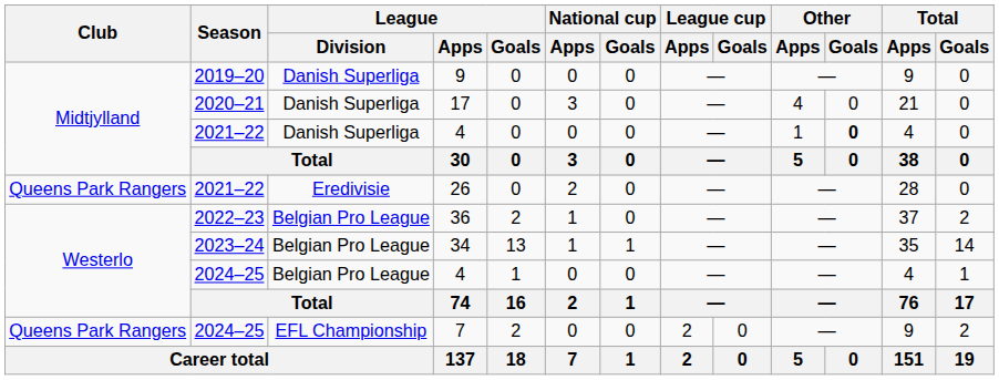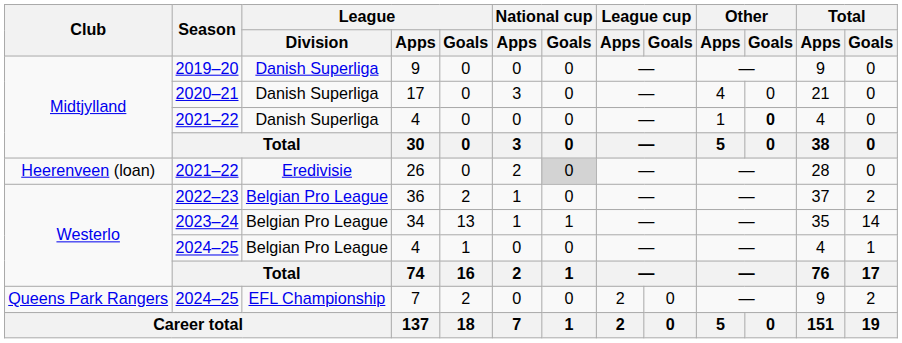26 | Club: Queens Park Rangers -> Heerenveen (loan)
26 | National cup / Goals: no background -> lightgrey background
